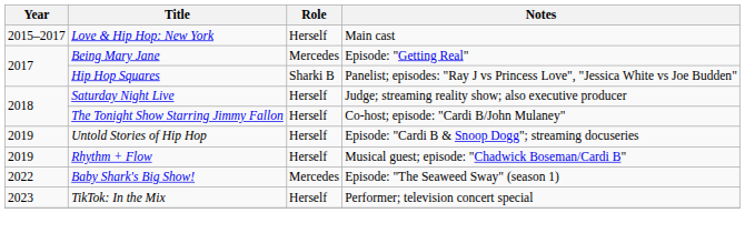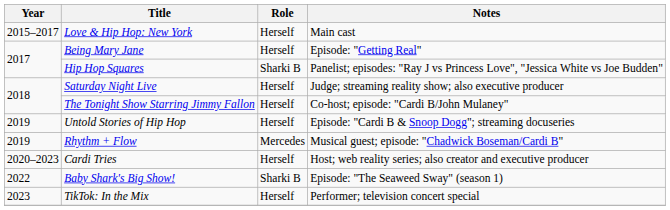Being Mary Jane | Role: Mercedes -> Herself
Rhythm + Flow | Role: Herself -> Mercedes
+ row: 2020–2023 | Cardi Tries | Herself | Host; web reality series; also creator and executive producer
Baby Shark's Big Show! | Role: Mercedes -> Sharki B
